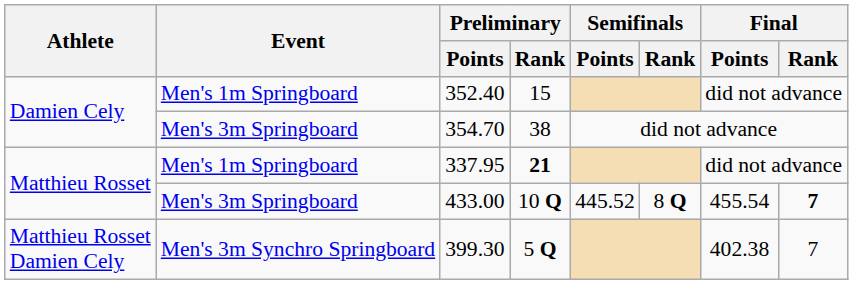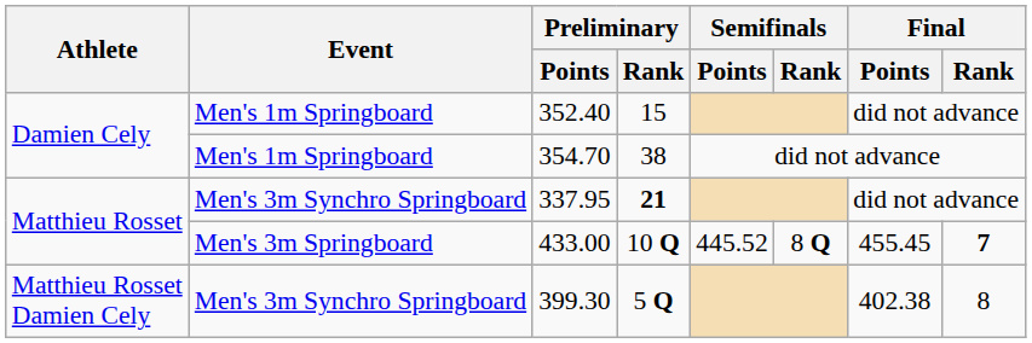354.70 | Event: Men's 3m Springboard -> Men's 1m Springboard
337.95 | Event: Men's 1m Springboard -> Men's 3m Synchro Springboard
433.00 | Final / Points: 455.54 -> 455.45
399.30 | Final / Rank: 7 -> 8
